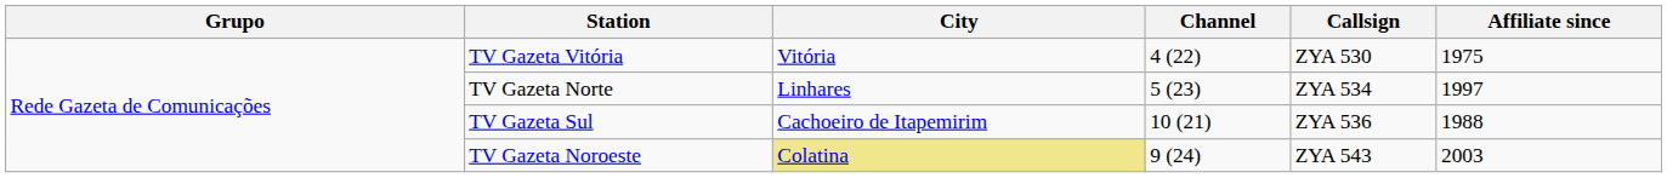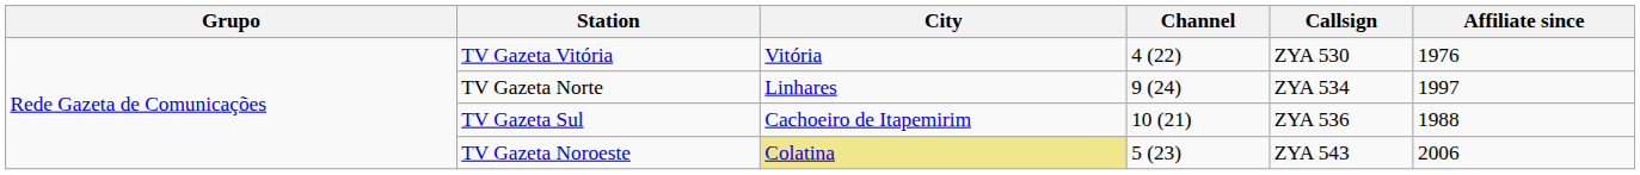TV Gazeta Vitória | Affiliate since: 1975 -> 1976
TV Gazeta Norte | Channel: 5 (23) -> 9 (24)
TV Gazeta Noroeste | Channel: 9 (24) -> 5 (23)
TV Gazeta Noroeste | Affiliate since: 2003 -> 2006
